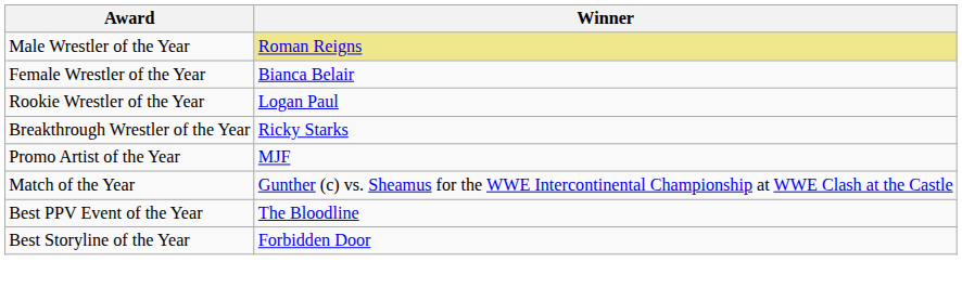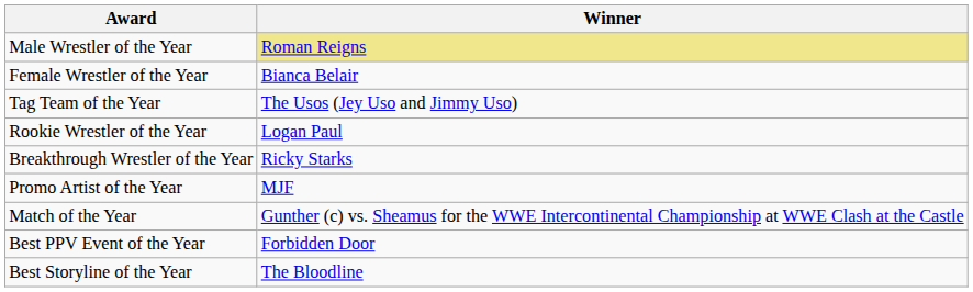+ row: Tag Team of the Year | The Usos (Jey Uso and Jimmy Uso)
Best PPV Event of the Year | Winner: The Bloodline -> Forbidden Door
Best Storyline of the Year | Winner: Forbidden Door -> The Bloodline
